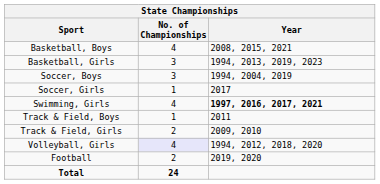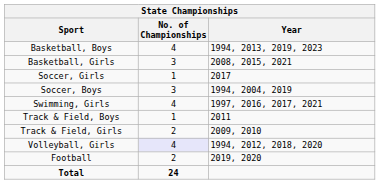Basketball, Boys | Year: 2008, 2015, 2021 -> 1994, 2013, 2019, 2023
Basketball, Girls | Year: 1994, 2013, 2019, 2023 -> 2008, 2015, 2021
rows swapped: Soccer, Boys <-> Soccer, Girls
Swimming, Girls | Year: bold -> normal
